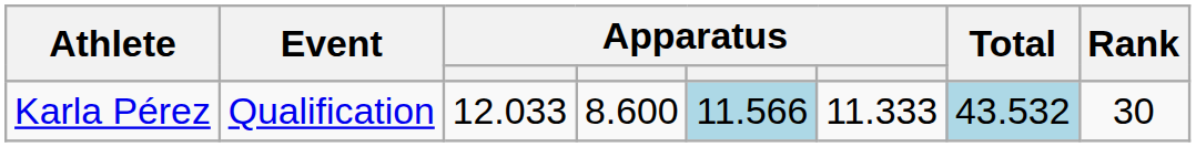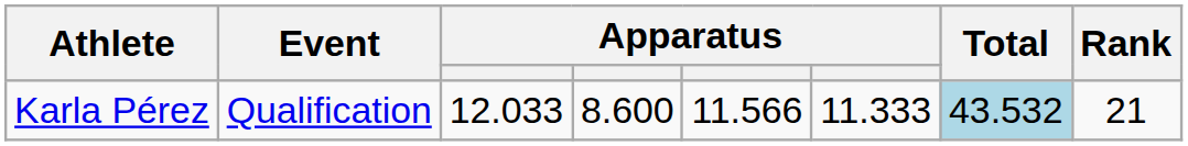Karla Pérez | column 5: lightblue background -> no background
Karla Pérez | Rank: 30 -> 21
